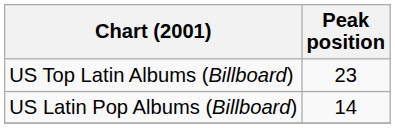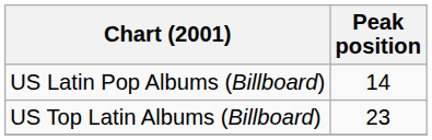rows swapped: US Top Latin Albums (Billboard) <-> US Latin Pop Albums (Billboard)
